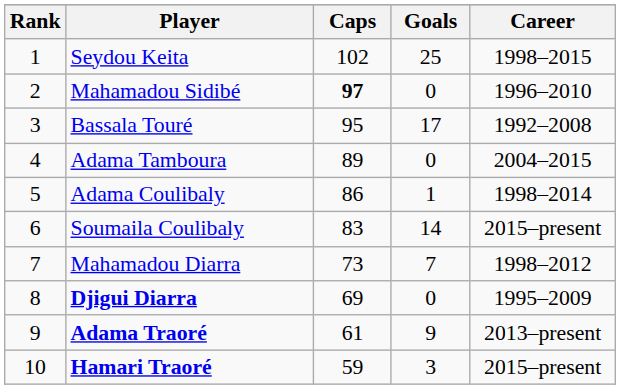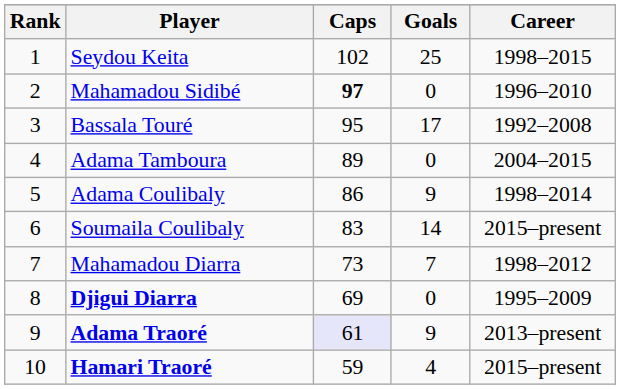Adama Coulibaly | Goals: 1 -> 9
Adama Traoré | Caps: no background -> lavender background
Hamari Traoré | Goals: 3 -> 4
